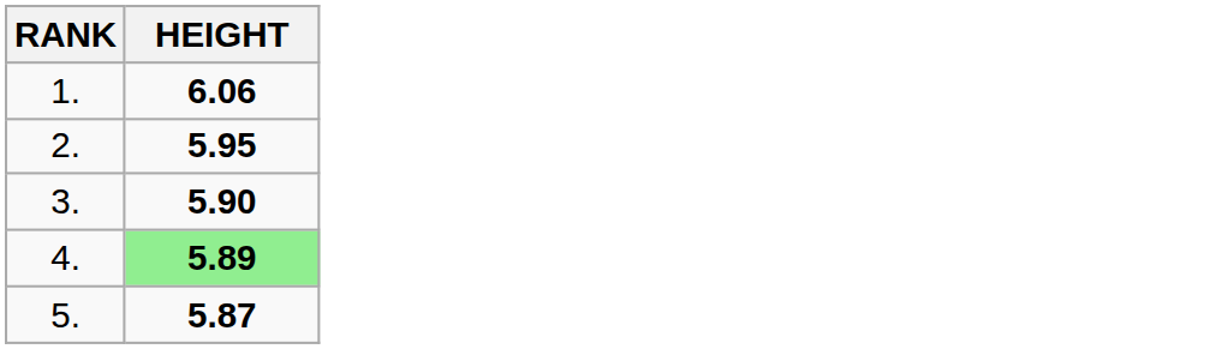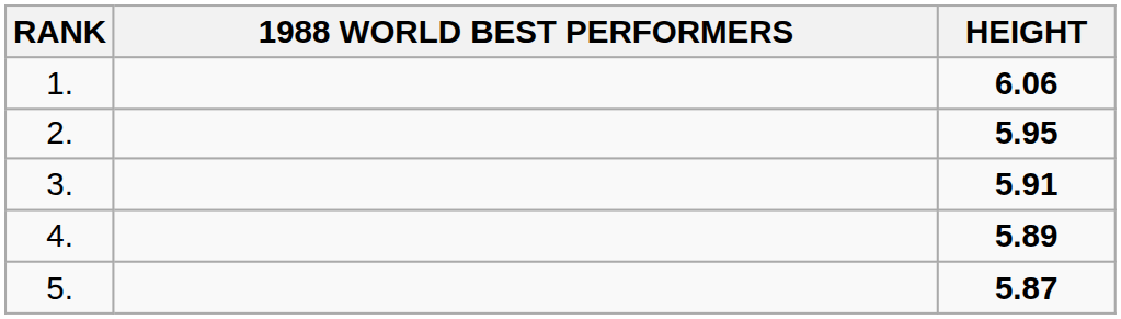+ column: 1988 WORLD BEST PERFORMERS
3. | HEIGHT: 5.90 -> 5.91
4. | HEIGHT: lightgreen background -> no background
